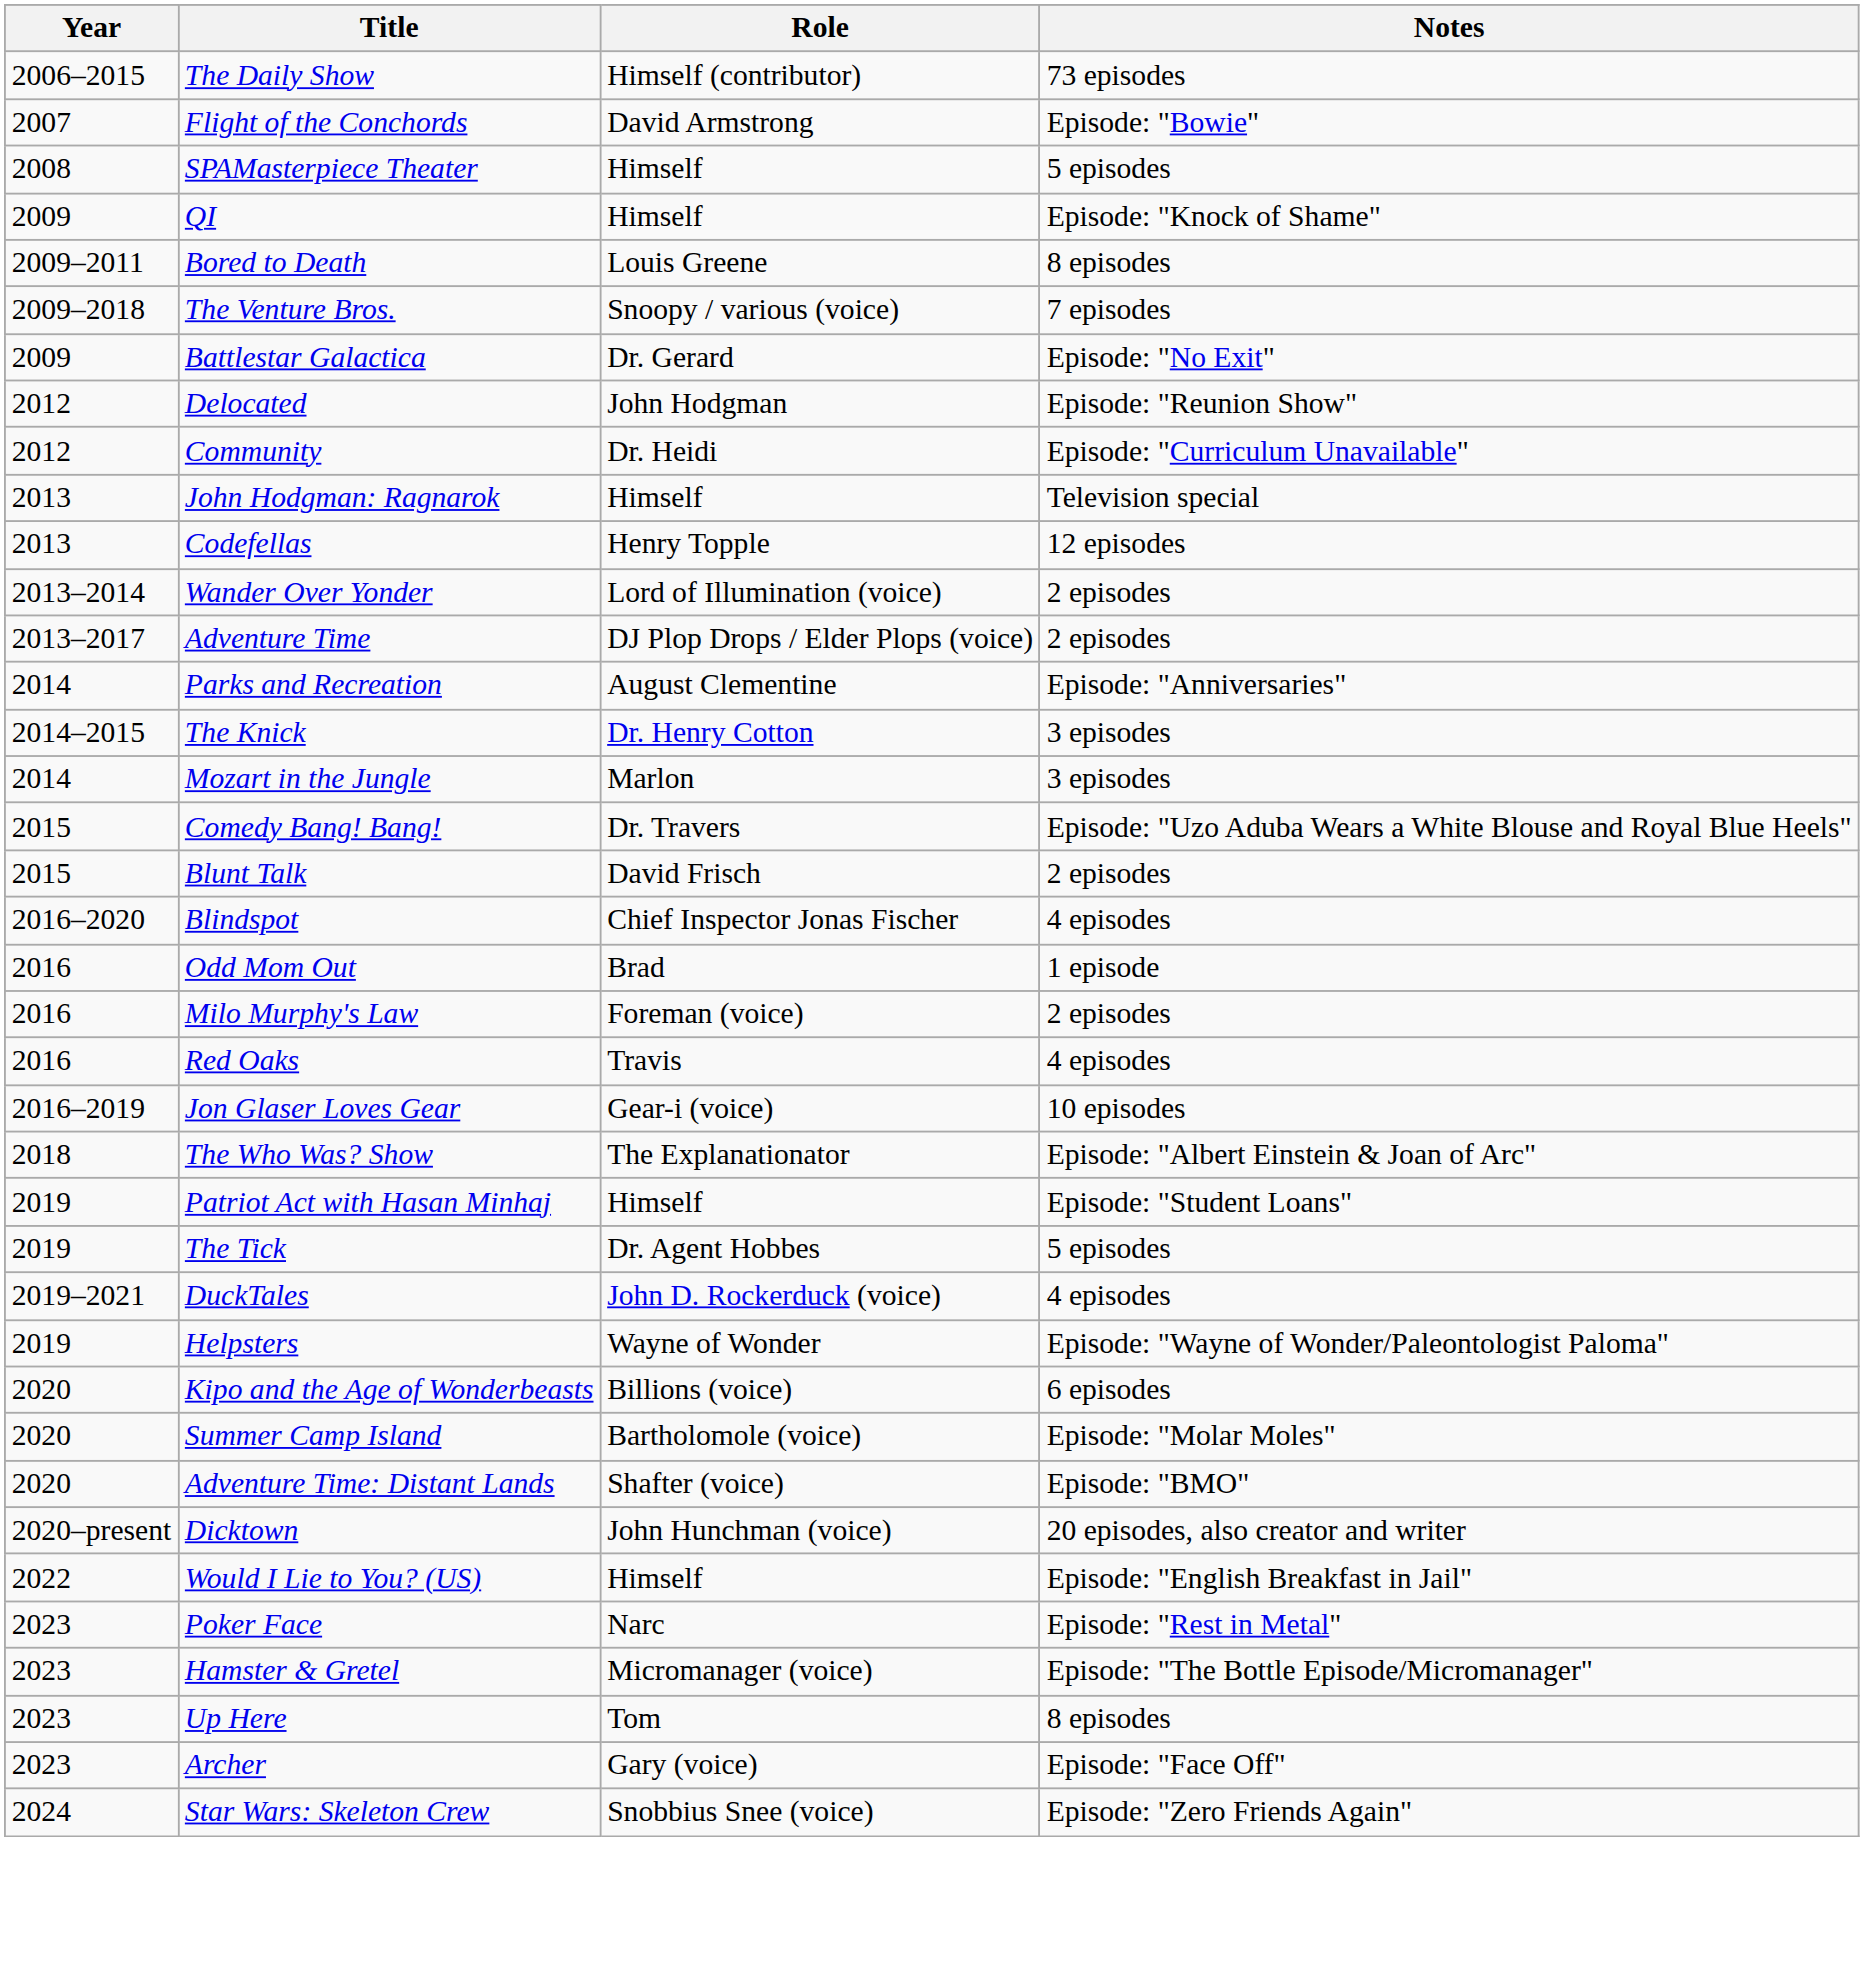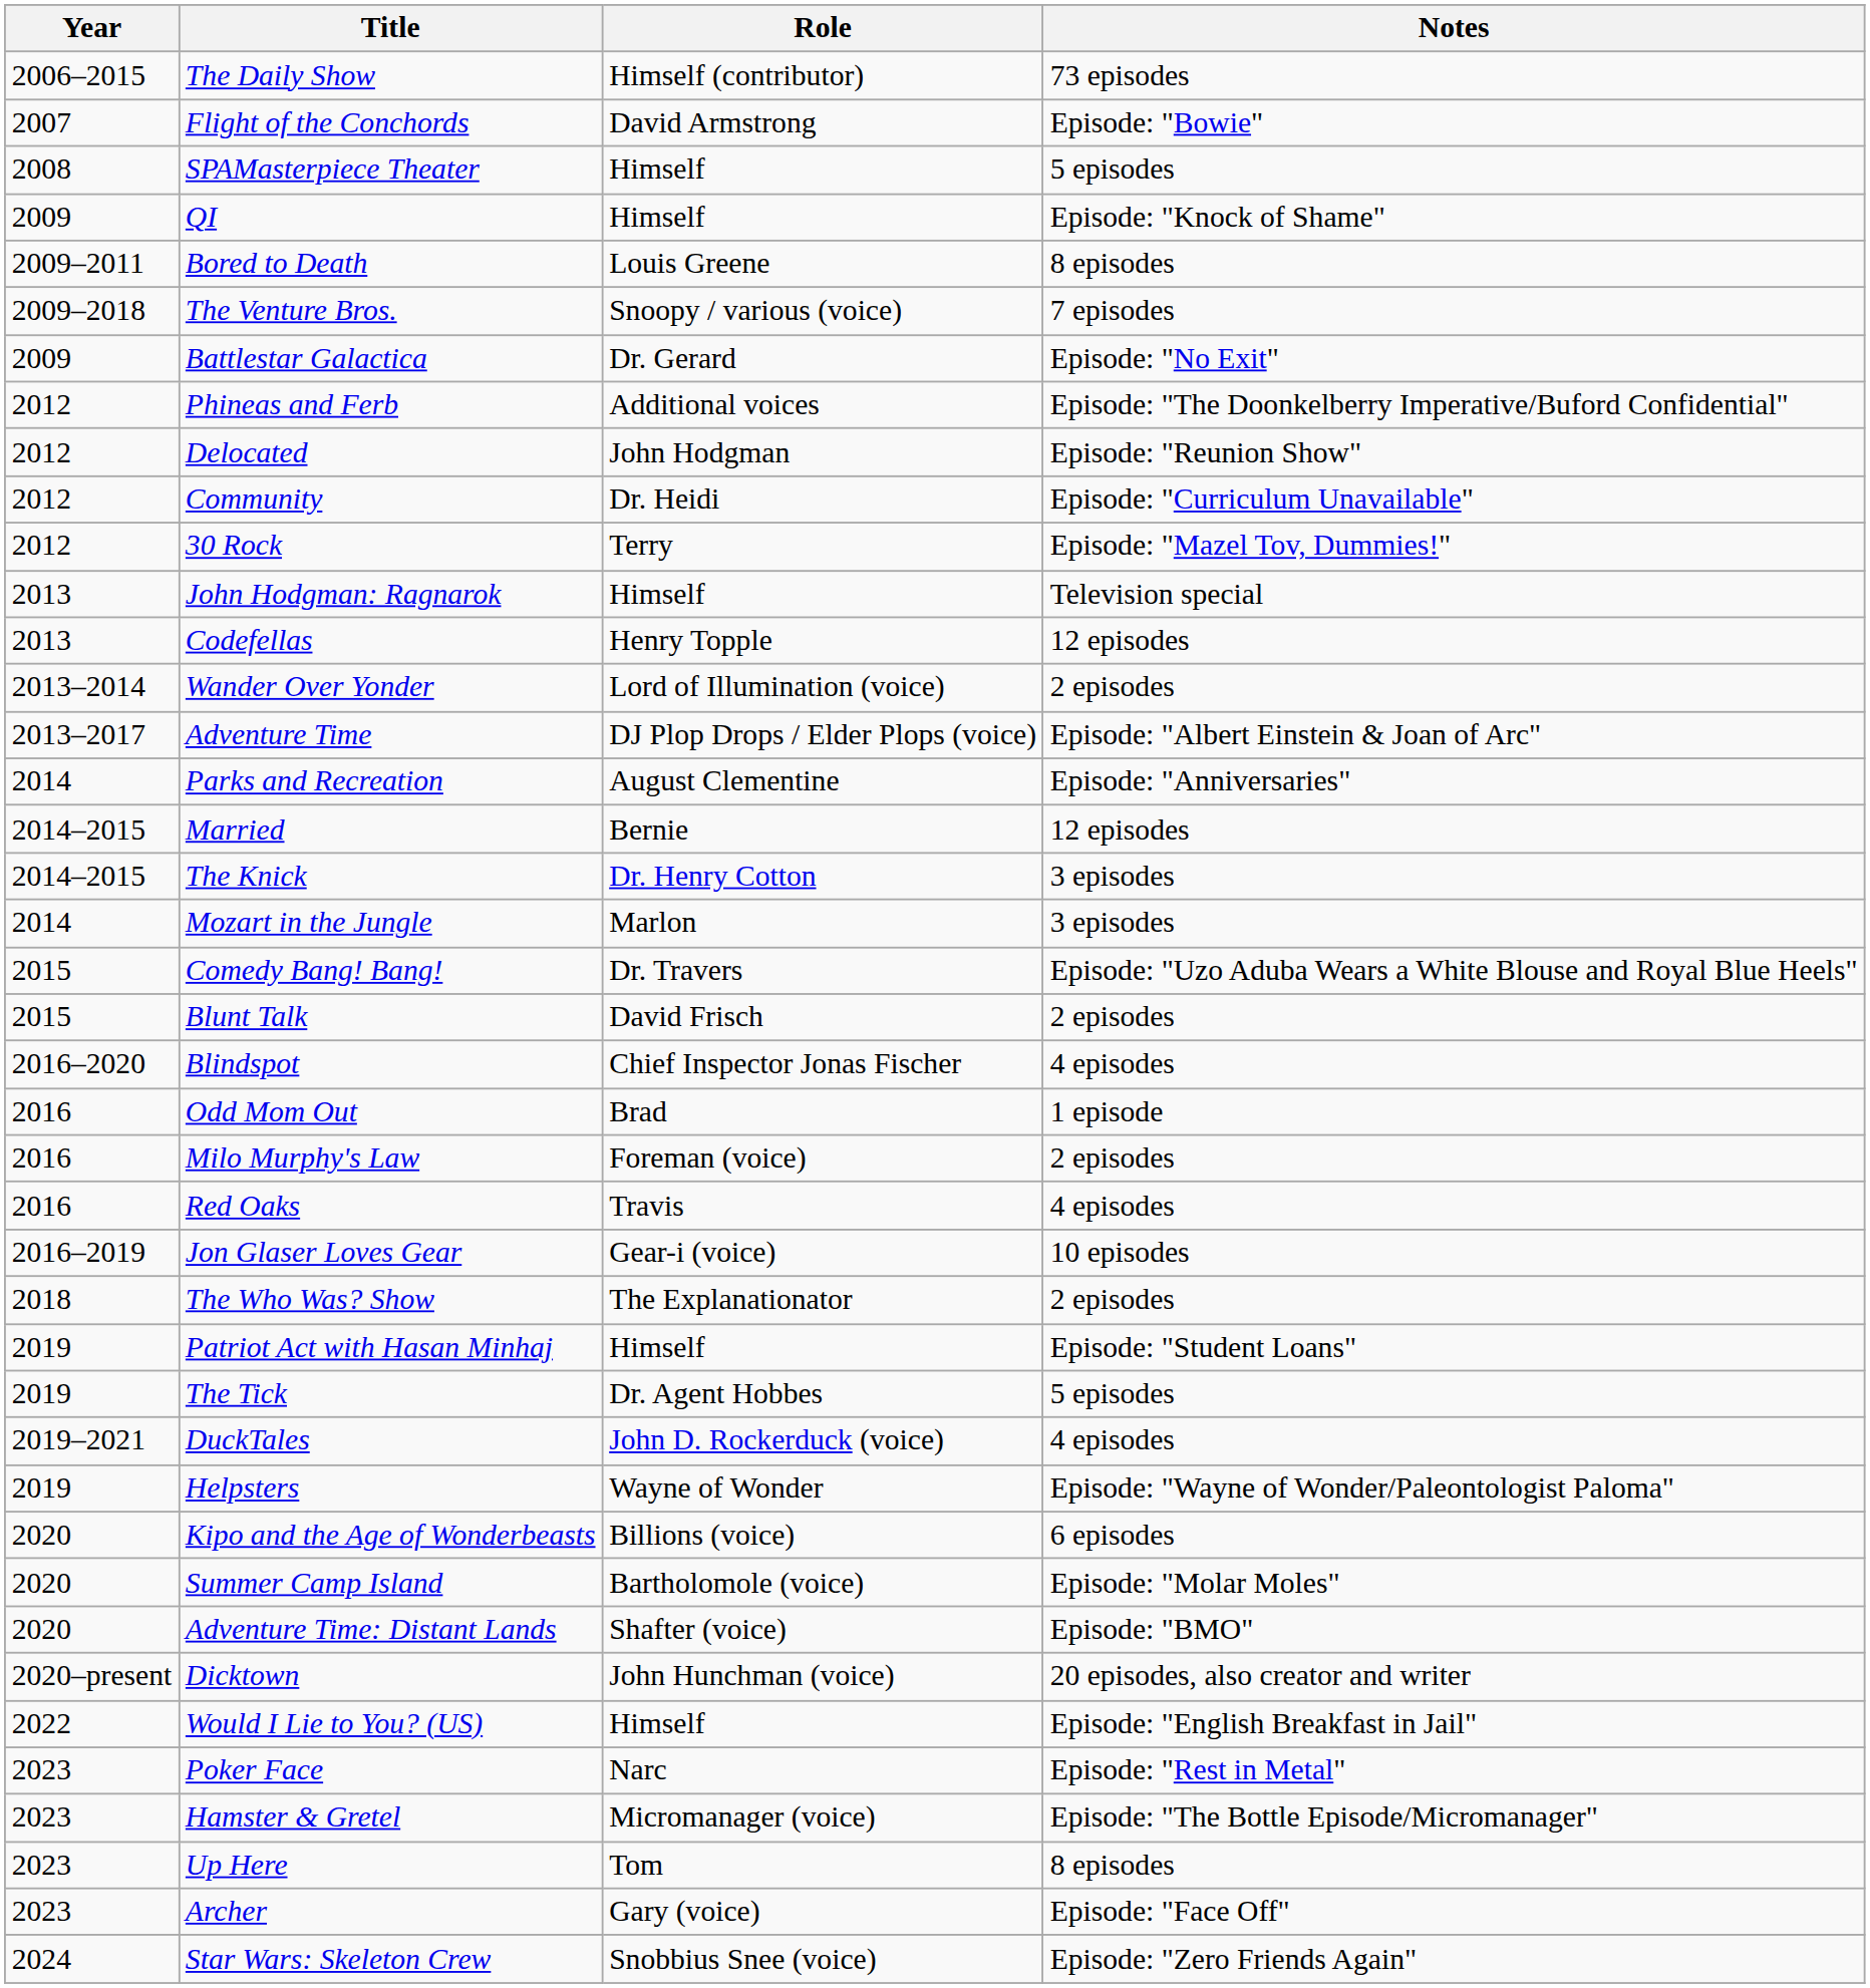+ row: 2012 | Phineas and Ferb | Additional voices | Episode: "The Doonkelberry Imperative/Buford Confidential"
+ row: 2012 | 30 Rock | Terry | Episode: "Mazel Tov, Dummies!"
Adventure Time | Notes: 2 episodes -> Episode: "Albert Einstein & Joan of Arc"
+ row: 2014–2015 | Married | Bernie | 12 episodes
The Who Was? Show | Notes: Episode: "Albert Einstein & Joan of Arc" -> 2 episodes
